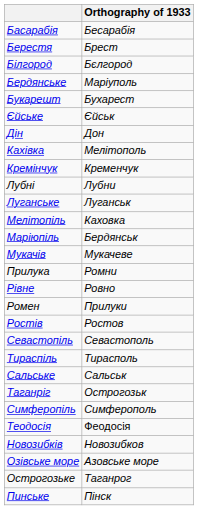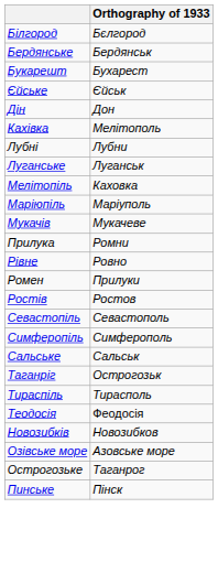- row: Басарабія | Бесарабія
- row: Берестя | Брест
Бердянське | Orthography of 1933: Маріуполь -> Бердянськ
- row: Кремінчук | Кременчук
Маріюпіль | Orthography of 1933: Бердянськ -> Маріуполь
rows swapped: Симферопіль <-> Тираспіль
